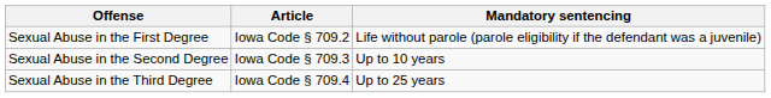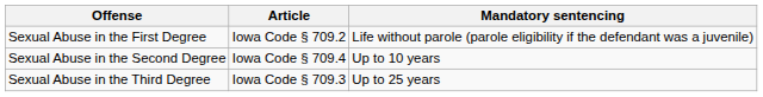Sexual Abuse in the Second Degree | Article: Iowa Code § 709.3 -> Iowa Code § 709.4
Sexual Abuse in the Third Degree | Article: Iowa Code § 709.4 -> Iowa Code § 709.3
